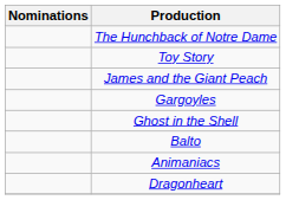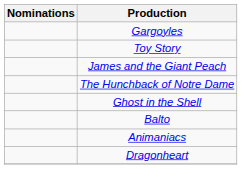rows swapped: The Hunchback of Notre Dame <-> Gargoyles
